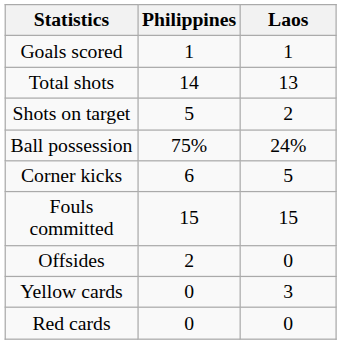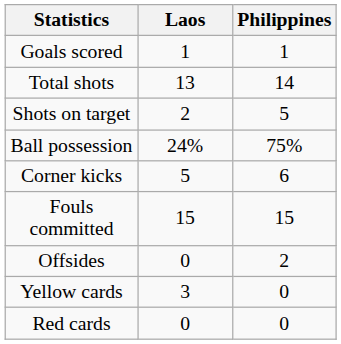columns swapped: Laos <-> Philippines
